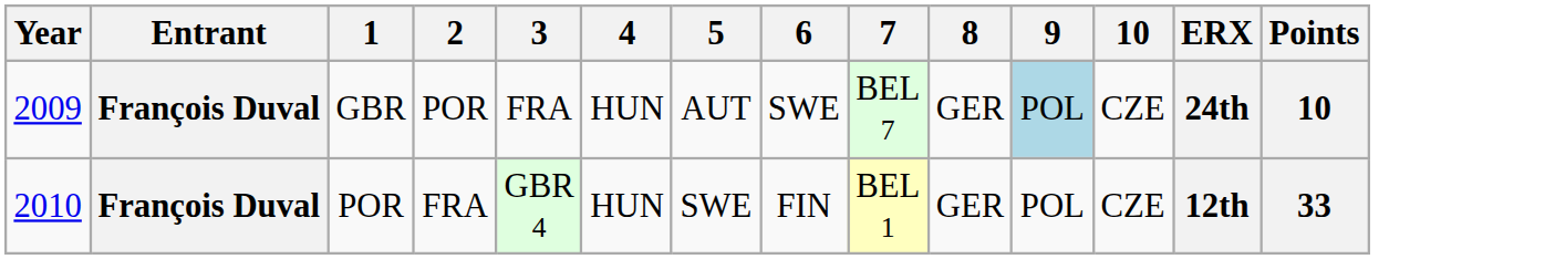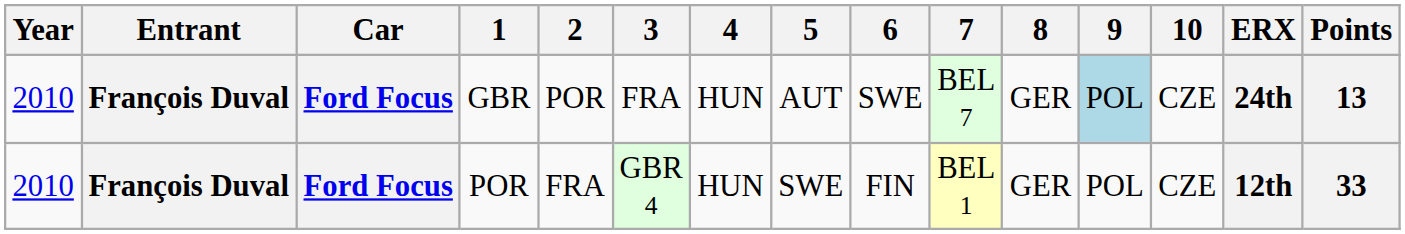+ column: Car | Ford Focus | Ford Focus
GBR | Year: 2009 -> 2010
GBR | Points: 10 -> 13
